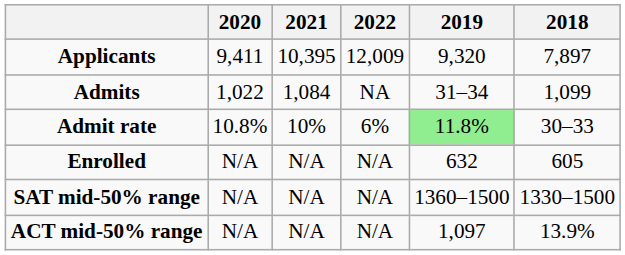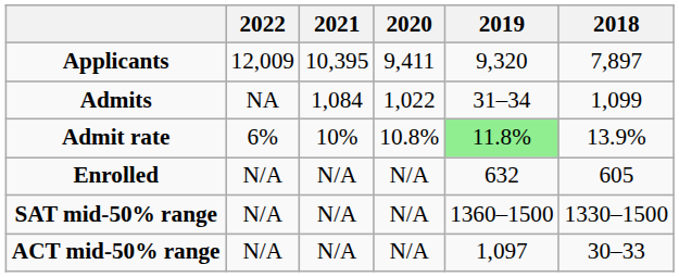columns swapped: 2022 <-> 2020
Admit rate | 2018: 30–33 -> 13.9%
ACT mid-50% range | 2018: 13.9% -> 30–33
